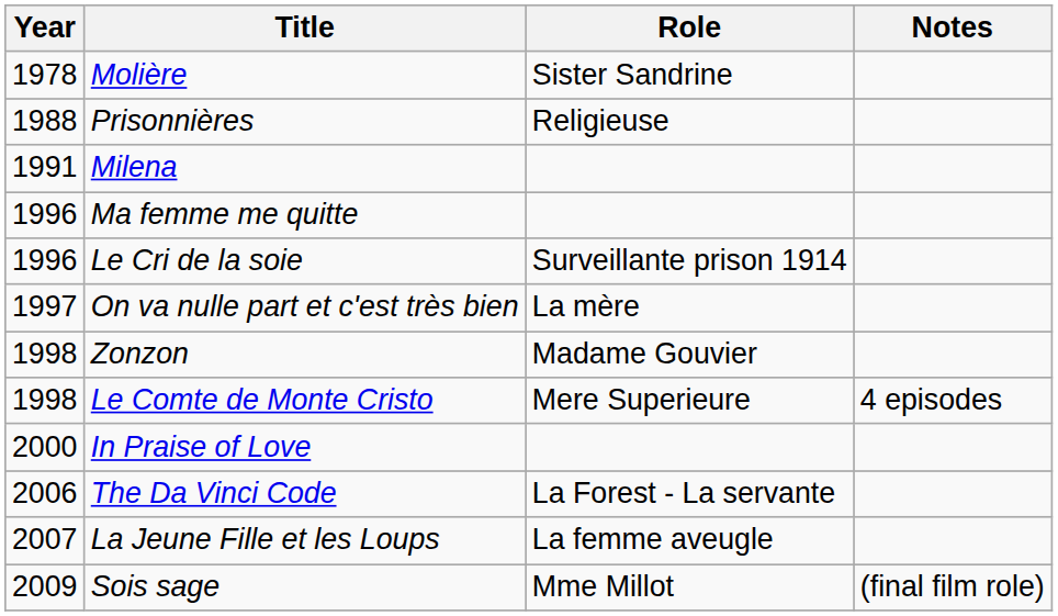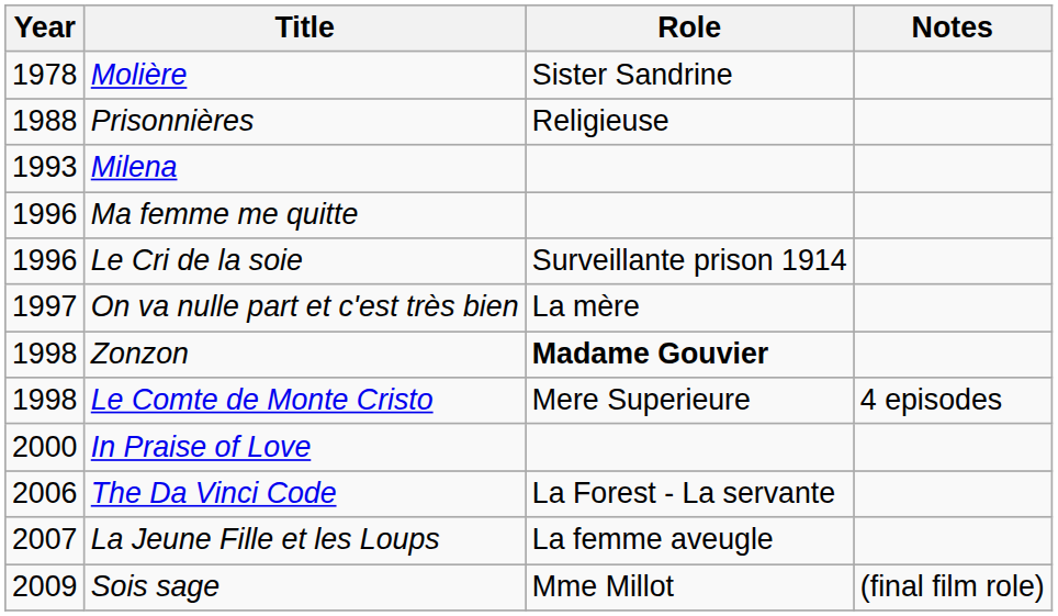Milena | Year: 1991 -> 1993
Zonzon | Role: normal -> bold
